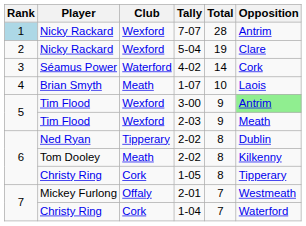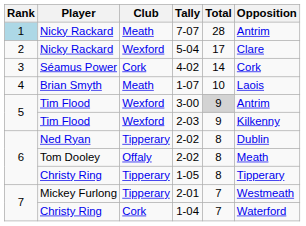7-07 | Club: Wexford -> Meath
5-04 | Total: 19 -> 17
4-02 | Club: Waterford -> Cork
3-00 | Total: no background -> lightgrey background
3-00 | Opposition: lightgreen background -> no background
2-03 | Opposition: Meath -> Kilkenny
Tom Dooley / 2-02 | Club: Meath -> Offaly
Tom Dooley / 2-02 | Opposition: Kilkenny -> Meath
1-05 | Club: Cork -> Tipperary
2-01 | Club: Offaly -> Tipperary
